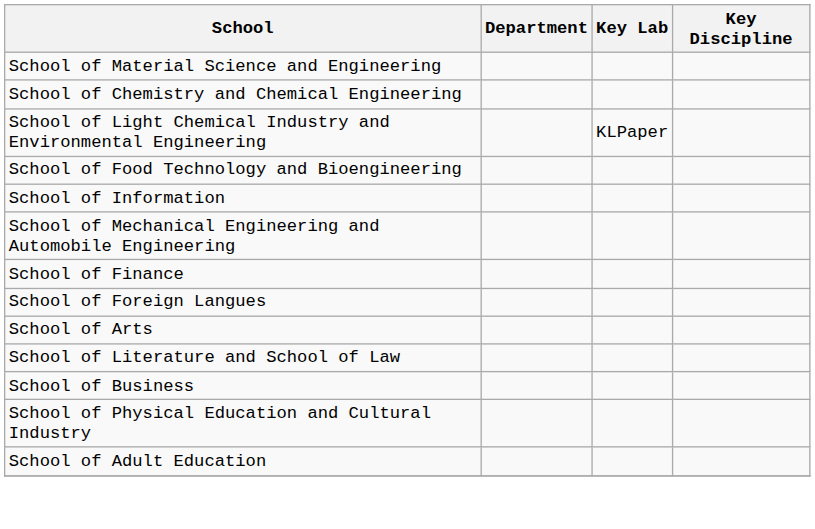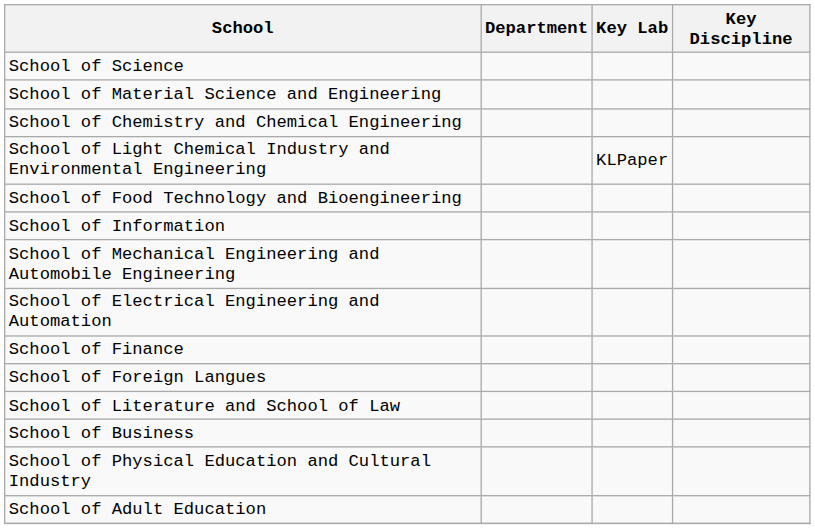+ row: School of Science
+ row: School of Electrical Engineering and Automation
- row: School of Arts
